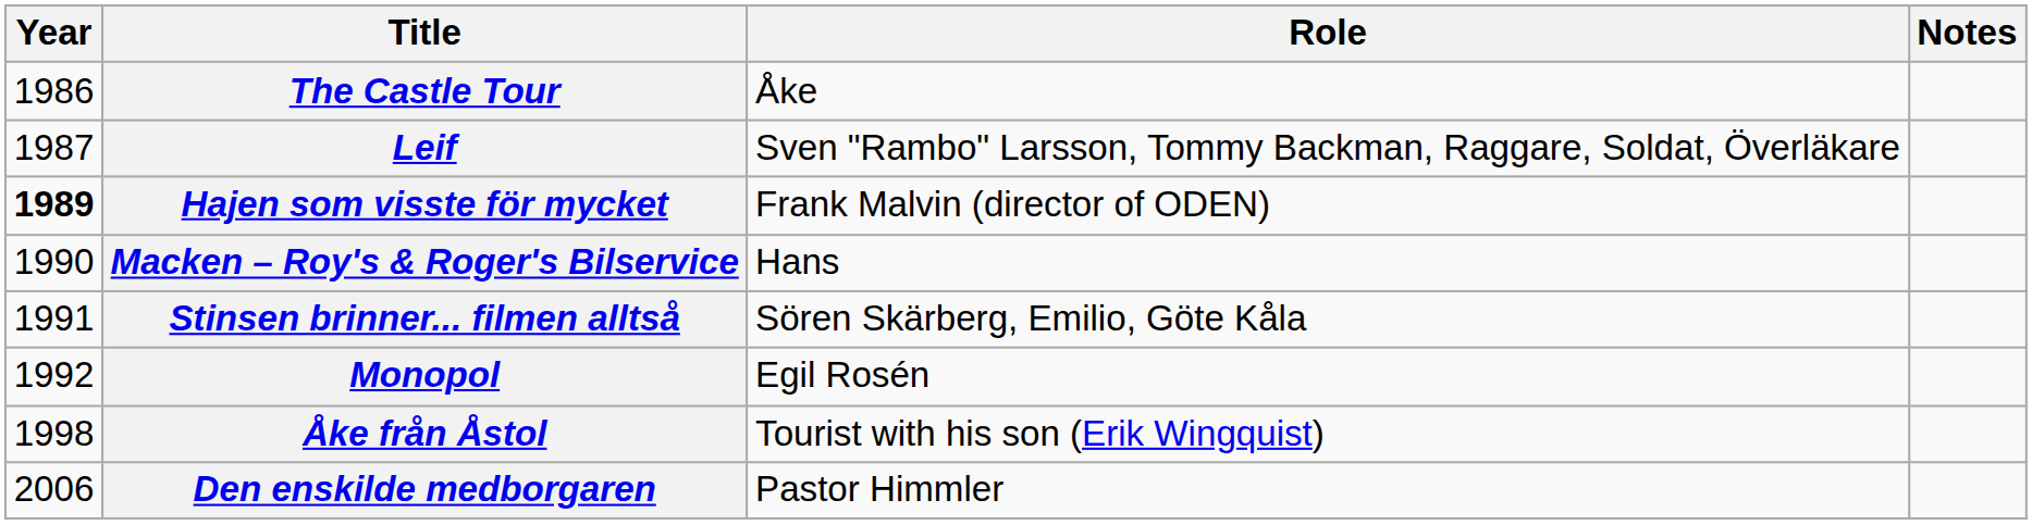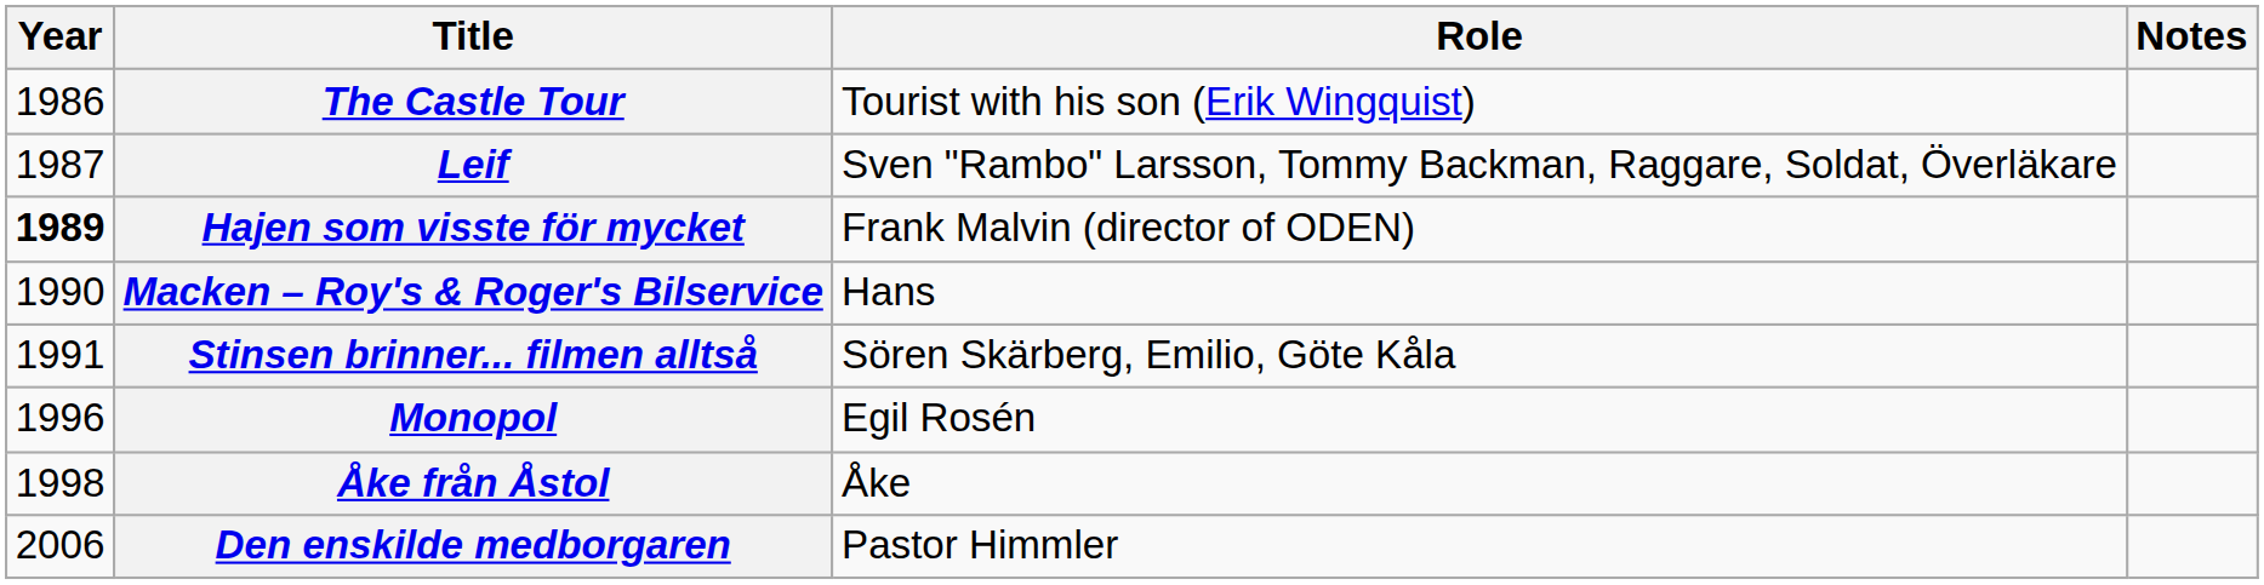The Castle Tour | Role: Åke -> Tourist with his son (Erik Wingquist)
Monopol | Year: 1992 -> 1996
Åke från Åstol | Role: Tourist with his son (Erik Wingquist) -> Åke
